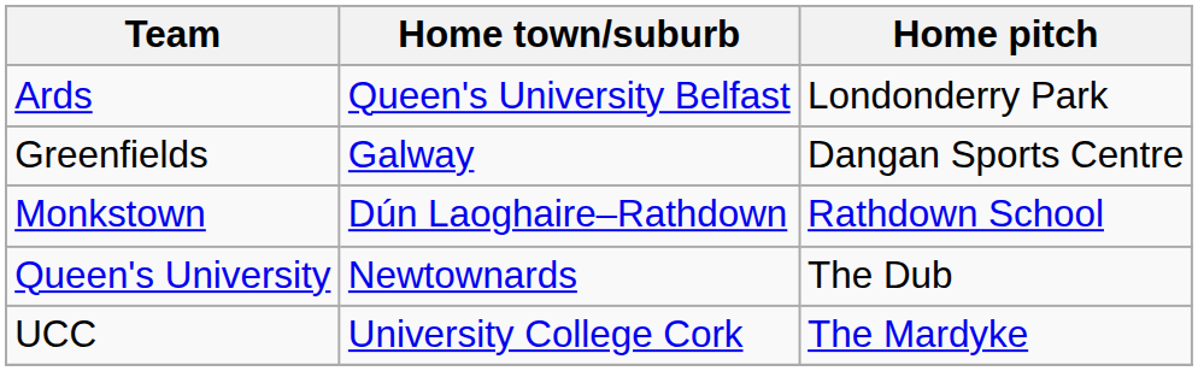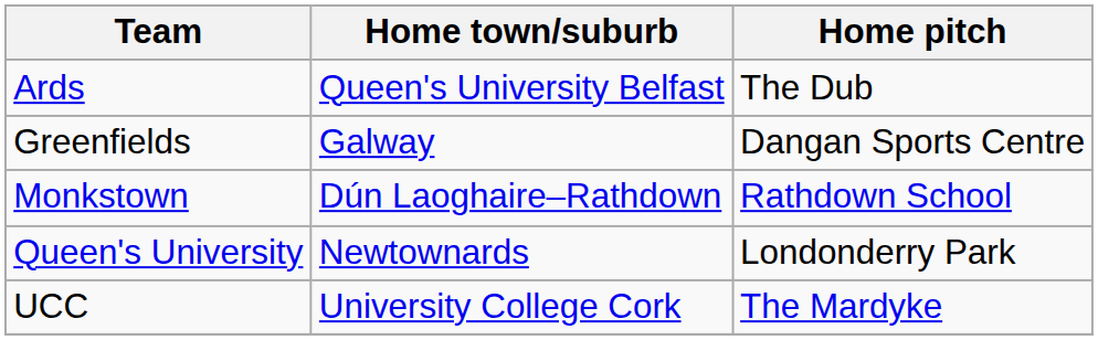Ards | Home pitch: Londonderry Park -> The Dub
Queen's University | Home pitch: The Dub -> Londonderry Park
